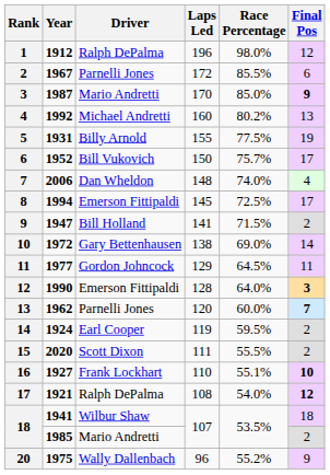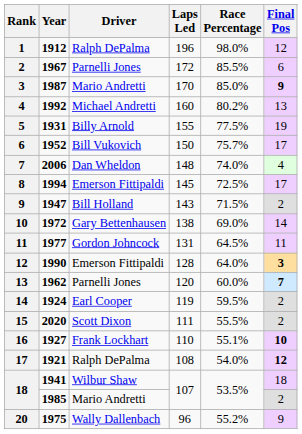1947 | Laps Led: 141 -> 143
1977 | Laps Led: 129 -> 131
